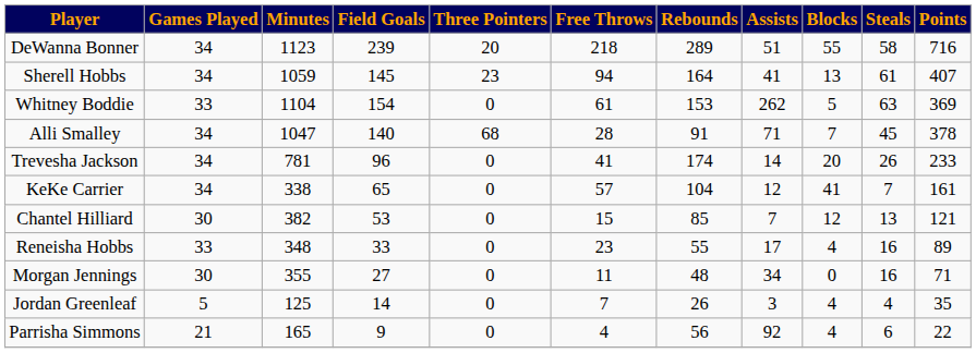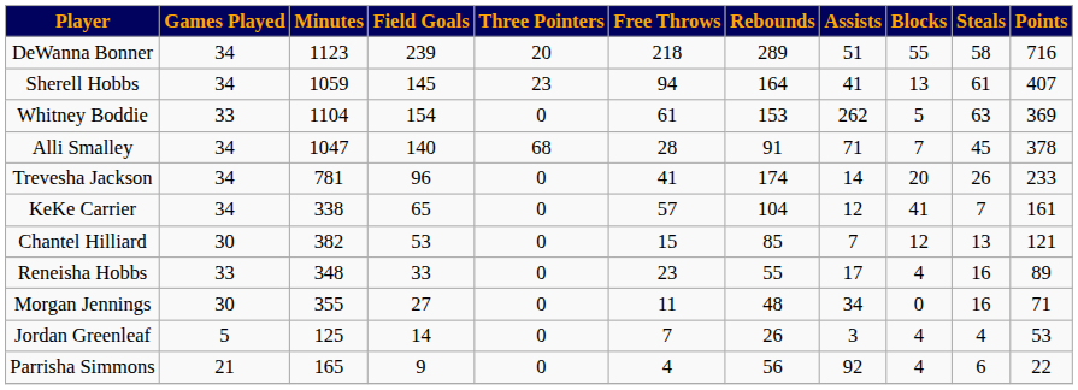Jordan Greenleaf | Points: 35 -> 53
